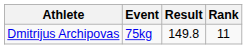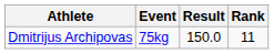Dmitrijus Archipovas | Result: 149.8 -> 150.0
